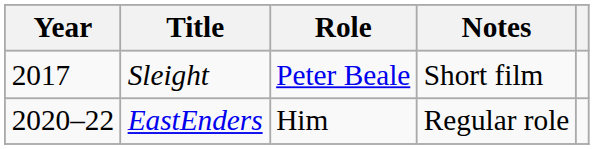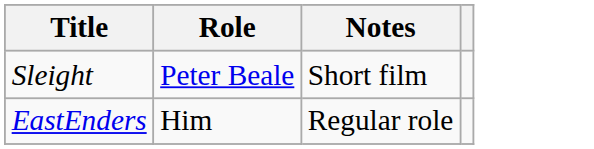- column: Year | 2017 | 2020–22
